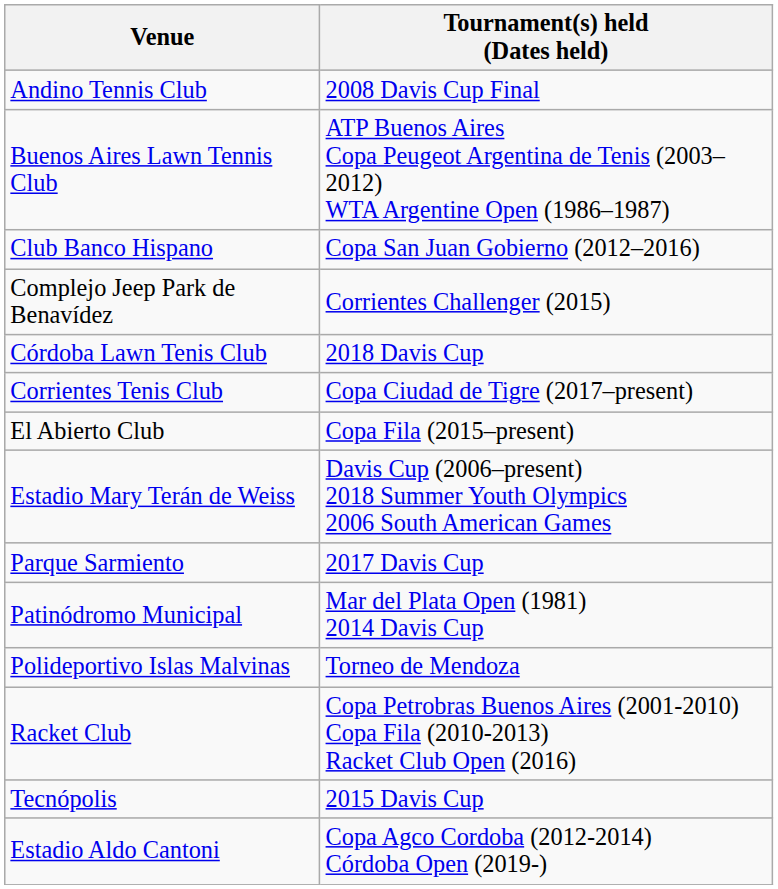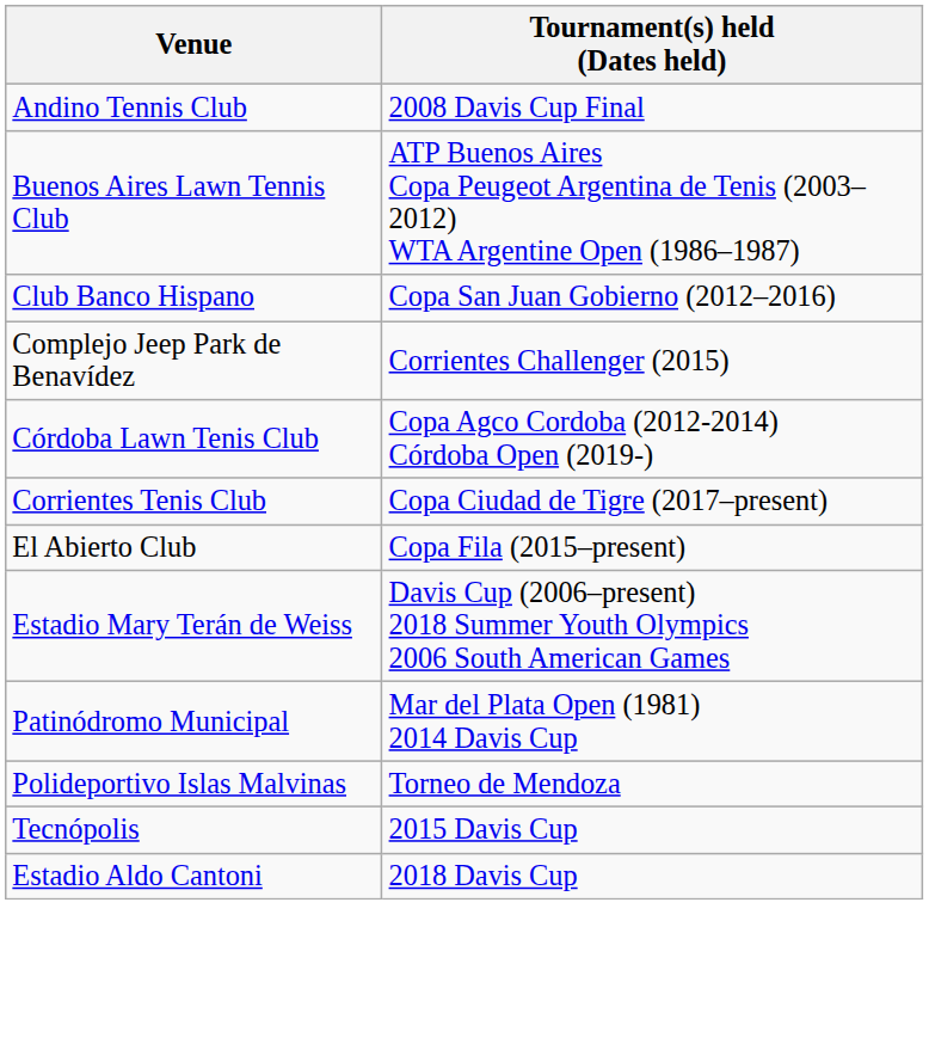Córdoba Lawn Tenis Club | Tournament(s) held (Dates held): 2018 Davis Cup -> Copa Agco Cordoba (2012-2014) Córdoba Open (2019-)
- row: Parque Sarmiento | 2017 Davis Cup
- row: Racket Club | Copa Petrobras Buenos Aires (2001-2010) Copa Fila (2010-2013) Racket Club Open (2016)
Estadio Aldo Cantoni | Tournament(s) held (Dates held): Copa Agco Cordoba (2012-2014) Córdoba Open (2019-) -> 2018 Davis Cup
